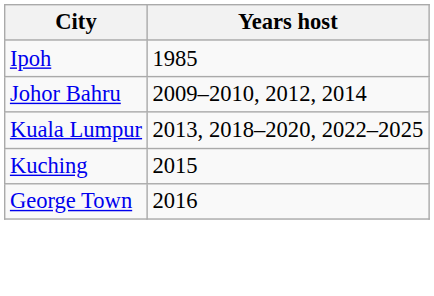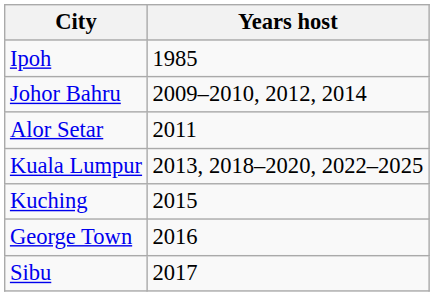+ row: Alor Setar | 2011
+ row: Sibu | 2017
